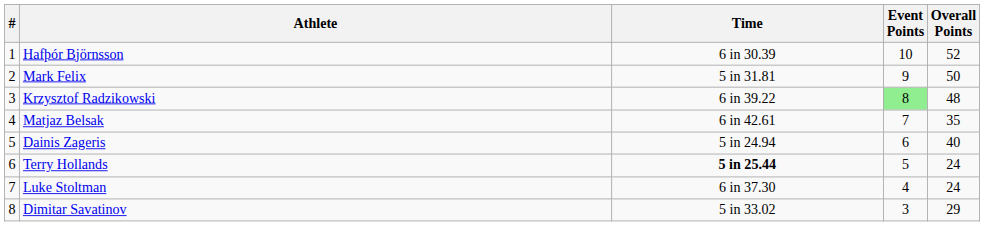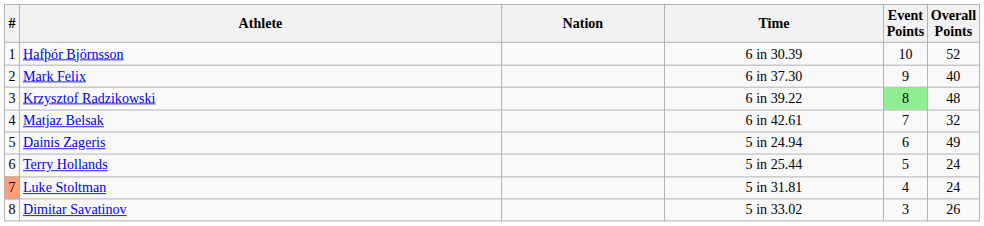+ column: Nation
Mark Felix | Time: 5 in 31.81 -> 6 in 37.30
Mark Felix | Overall Points: 50 -> 40
Matjaz Belsak | Overall Points: 35 -> 32
Dainis Zageris | Overall Points: 40 -> 49
Terry Hollands | Time: bold -> normal
Luke Stoltman | #: no background -> lightsalmon background
Luke Stoltman | Time: 6 in 37.30 -> 5 in 31.81
Dimitar Savatinov | Overall Points: 29 -> 26
